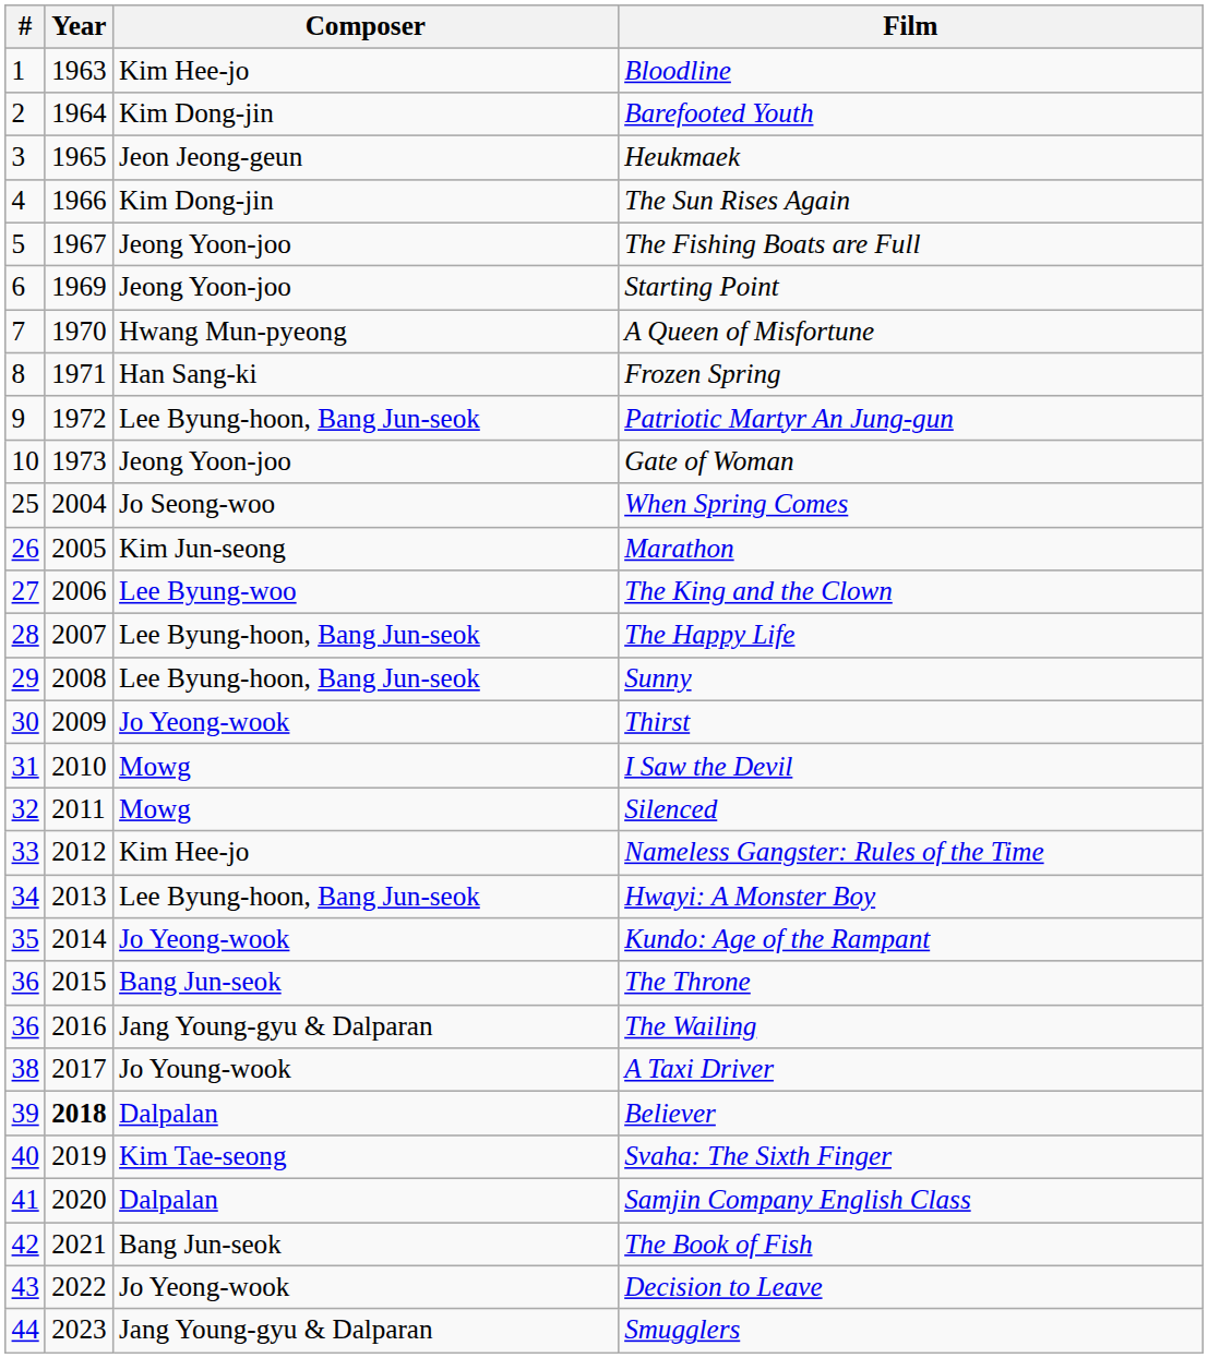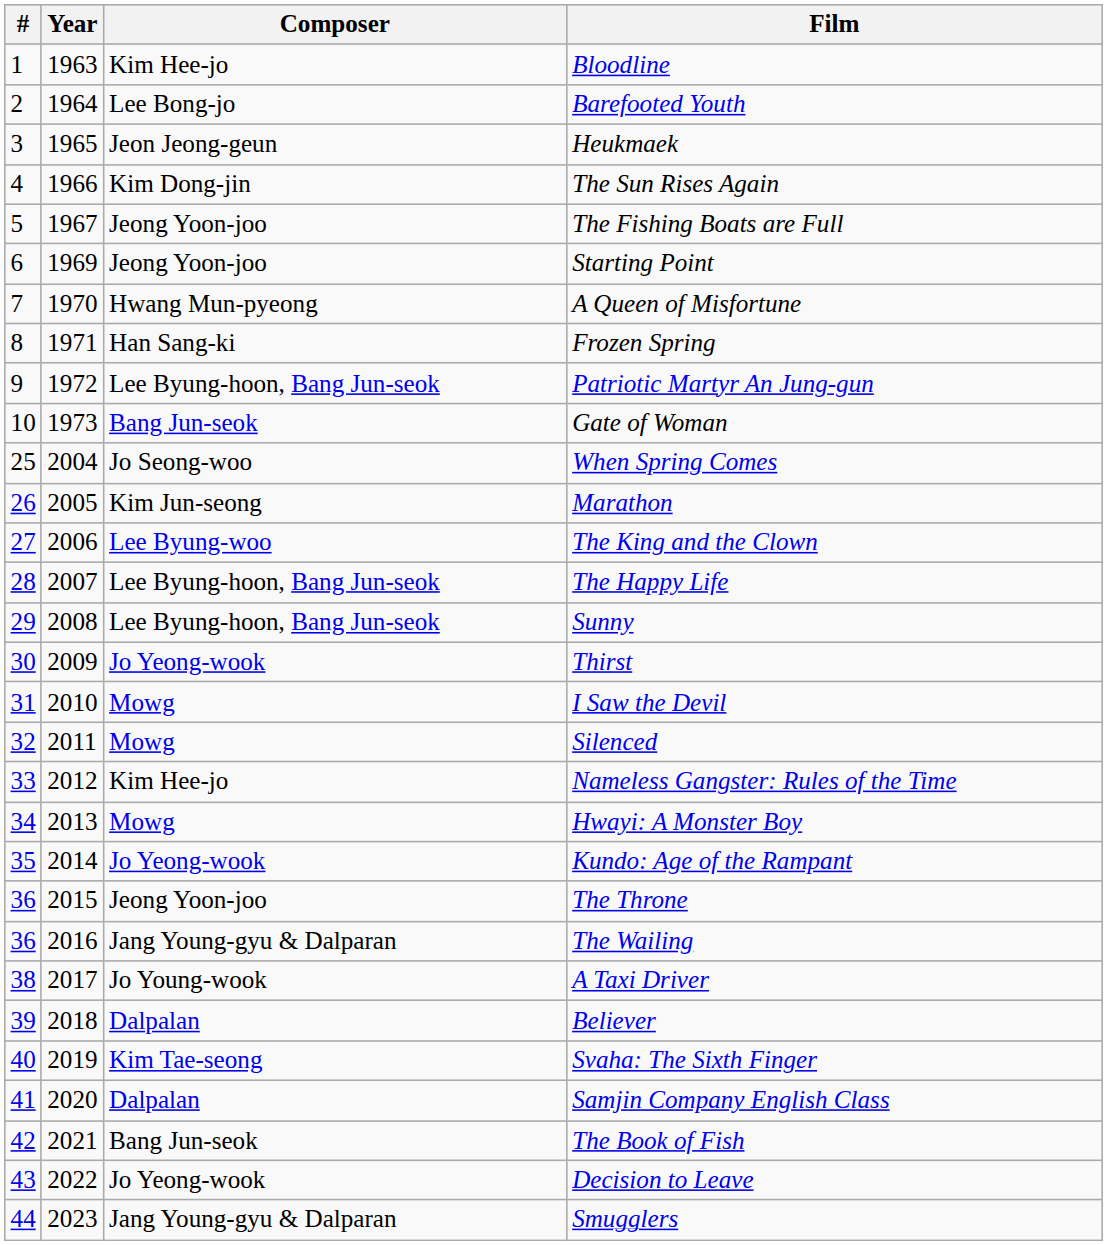Barefooted Youth | Composer: Kim Dong-jin -> Lee Bong-jo
Gate of Woman | Composer: Jeong Yoon-joo -> Bang Jun-seok
Hwayi: A Monster Boy | Composer: Lee Byung-hoon, Bang Jun-seok -> Mowg
The Throne | Composer: Bang Jun-seok -> Jeong Yoon-joo
Believer | Year: bold -> normal
